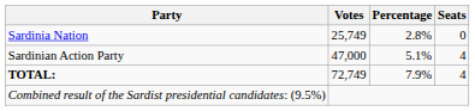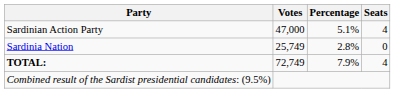rows swapped: Sardinian Action Party <-> Sardinia Nation
